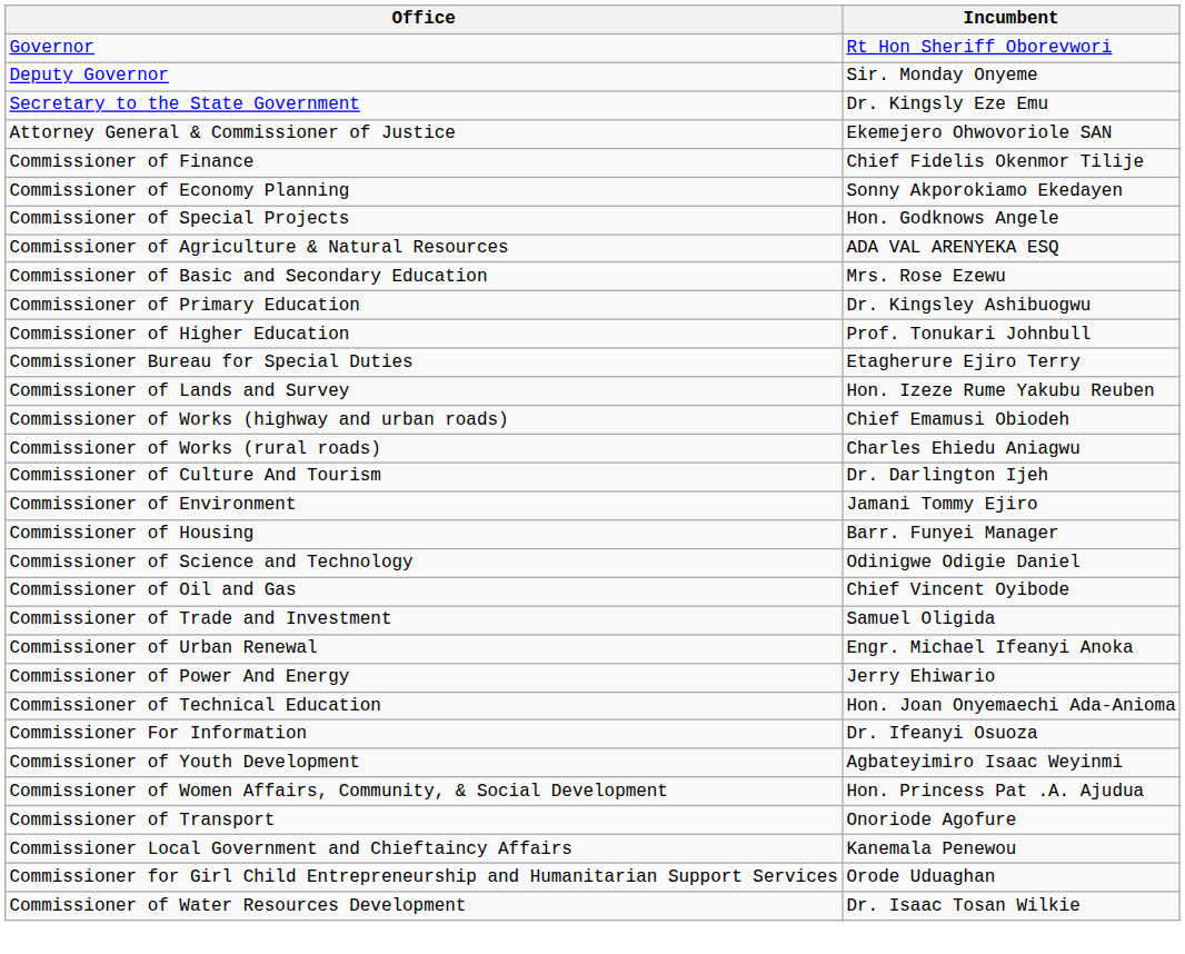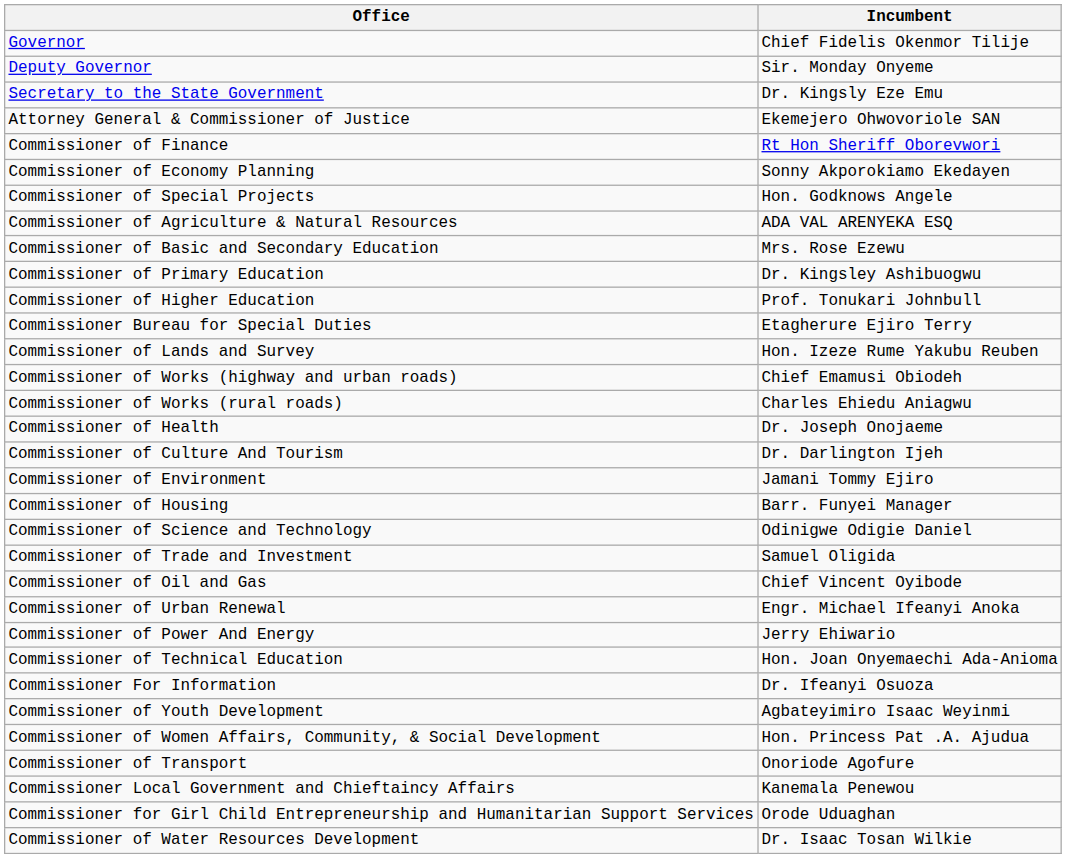Governor | Incumbent: Rt Hon Sheriff Oborevwori -> Chief Fidelis Okenmor Tilije
Commissioner of Finance | Incumbent: Chief Fidelis Okenmor Tilije -> Rt Hon Sheriff Oborevwori
+ row: Commissioner of Health | Dr. Joseph Onojaeme
rows swapped: Commissioner of Trade and Investment <-> Commissioner of Oil and Gas
